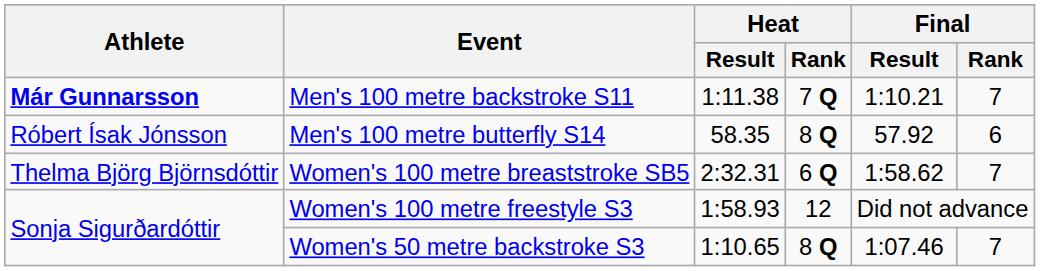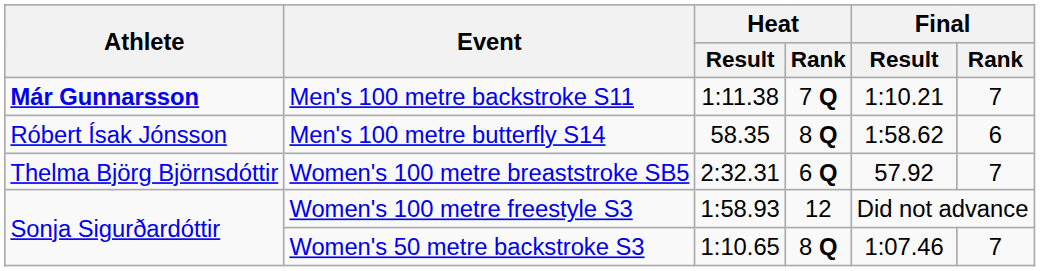Men's 100 metre butterfly S14 | Final / Result: 57.92 -> 1:58.62
Women's 100 metre breaststroke SB5 | Final / Result: 1:58.62 -> 57.92
